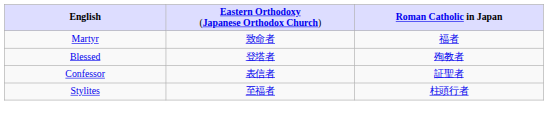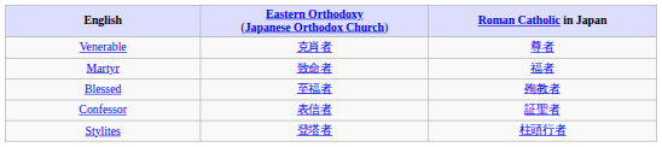+ row: Venerable | 克肖者 | 尊者
Blessed | column 2: 登塔者 -> 至福者
Stylites | column 2: 至福者 -> 登塔者
